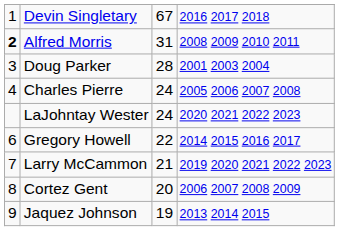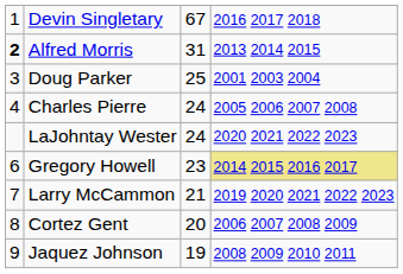Alfred Morris | column 4: 2008 2009 2010 2011 -> 2013 2014 2015
Doug Parker | column 3: 28 -> 25
Gregory Howell | column 3: 22 -> 23
Gregory Howell | column 4: no background -> khaki background
Jaquez Johnson | column 4: 2013 2014 2015 -> 2008 2009 2010 2011
